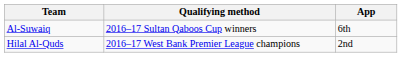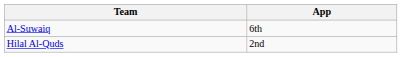- column: Qualifying method | 2016–17 Sultan Qaboos Cup winners | 2016–17 West Bank Premier League champions
